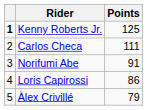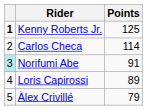Carlos Checa | Points: 111 -> 114
Norifumi Abe | column 1: no background -> paleturquoise background
Loris Capirossi | Points: 86 -> 89
